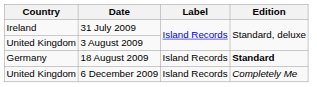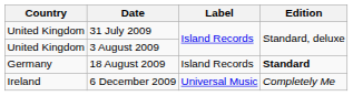31 July 2009 | Country: Ireland -> United Kingdom
6 December 2009 | Country: United Kingdom -> Ireland
6 December 2009 | Label: Island Records -> Universal Music
